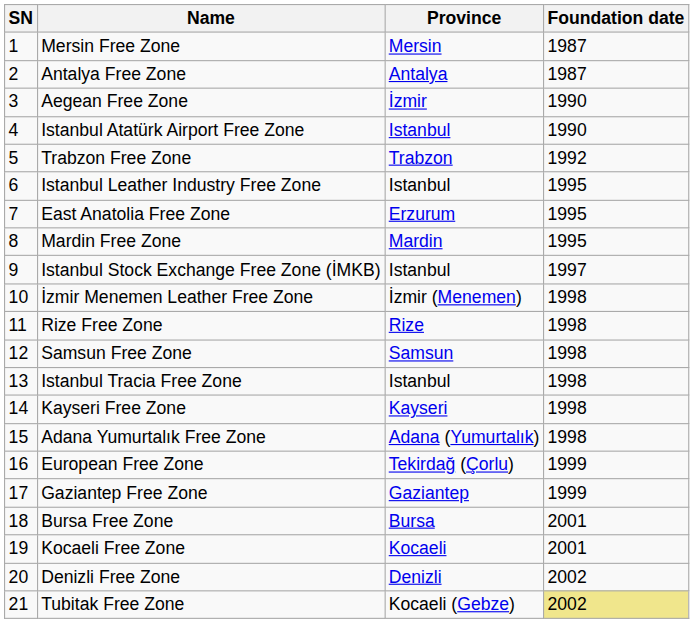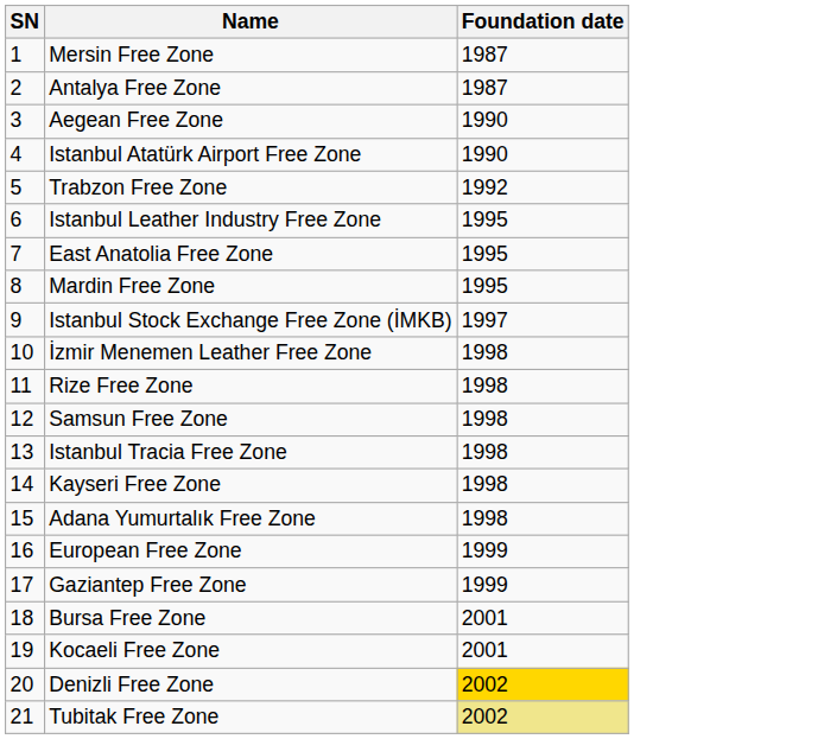- column: Province | Mersin | Antalya | İzmir | Istanbul | Trabzon | Istanbul | Erzurum | Mardin | Istanbul | İzmir (Menemen) | Rize | Samsun | Istanbul | Kayseri | Adana (Yumurtalık) | Tekirdağ (Çorlu) | Gaziantep | Bursa | Kocaeli | Denizli | Kocaeli (Gebze)
Denizli Free Zone | Foundation date: no background -> gold background
